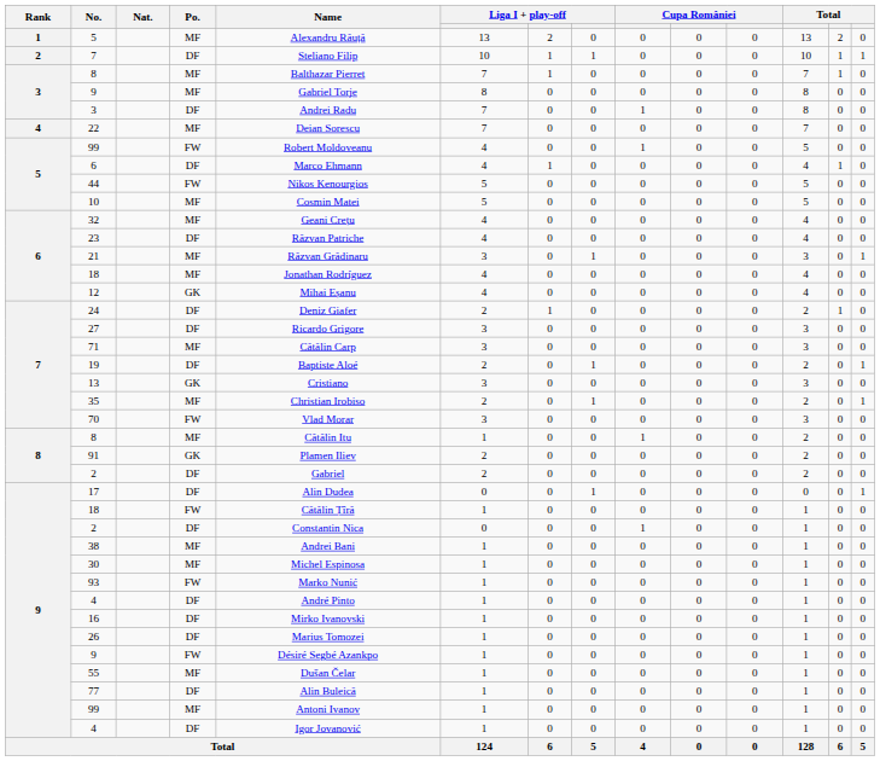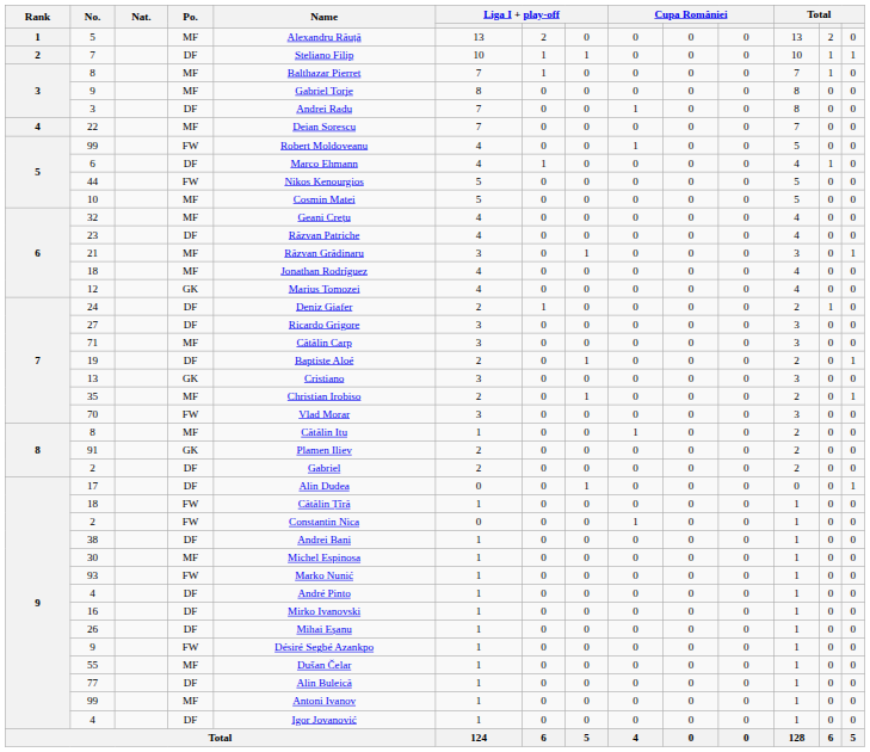12 | Name: Mihai Eșanu -> Marius Tomozei
9 / 2 | Po.: DF -> FW
38 | Po.: MF -> DF
26 | Name: Marius Tomozei -> Mihai Eșanu
